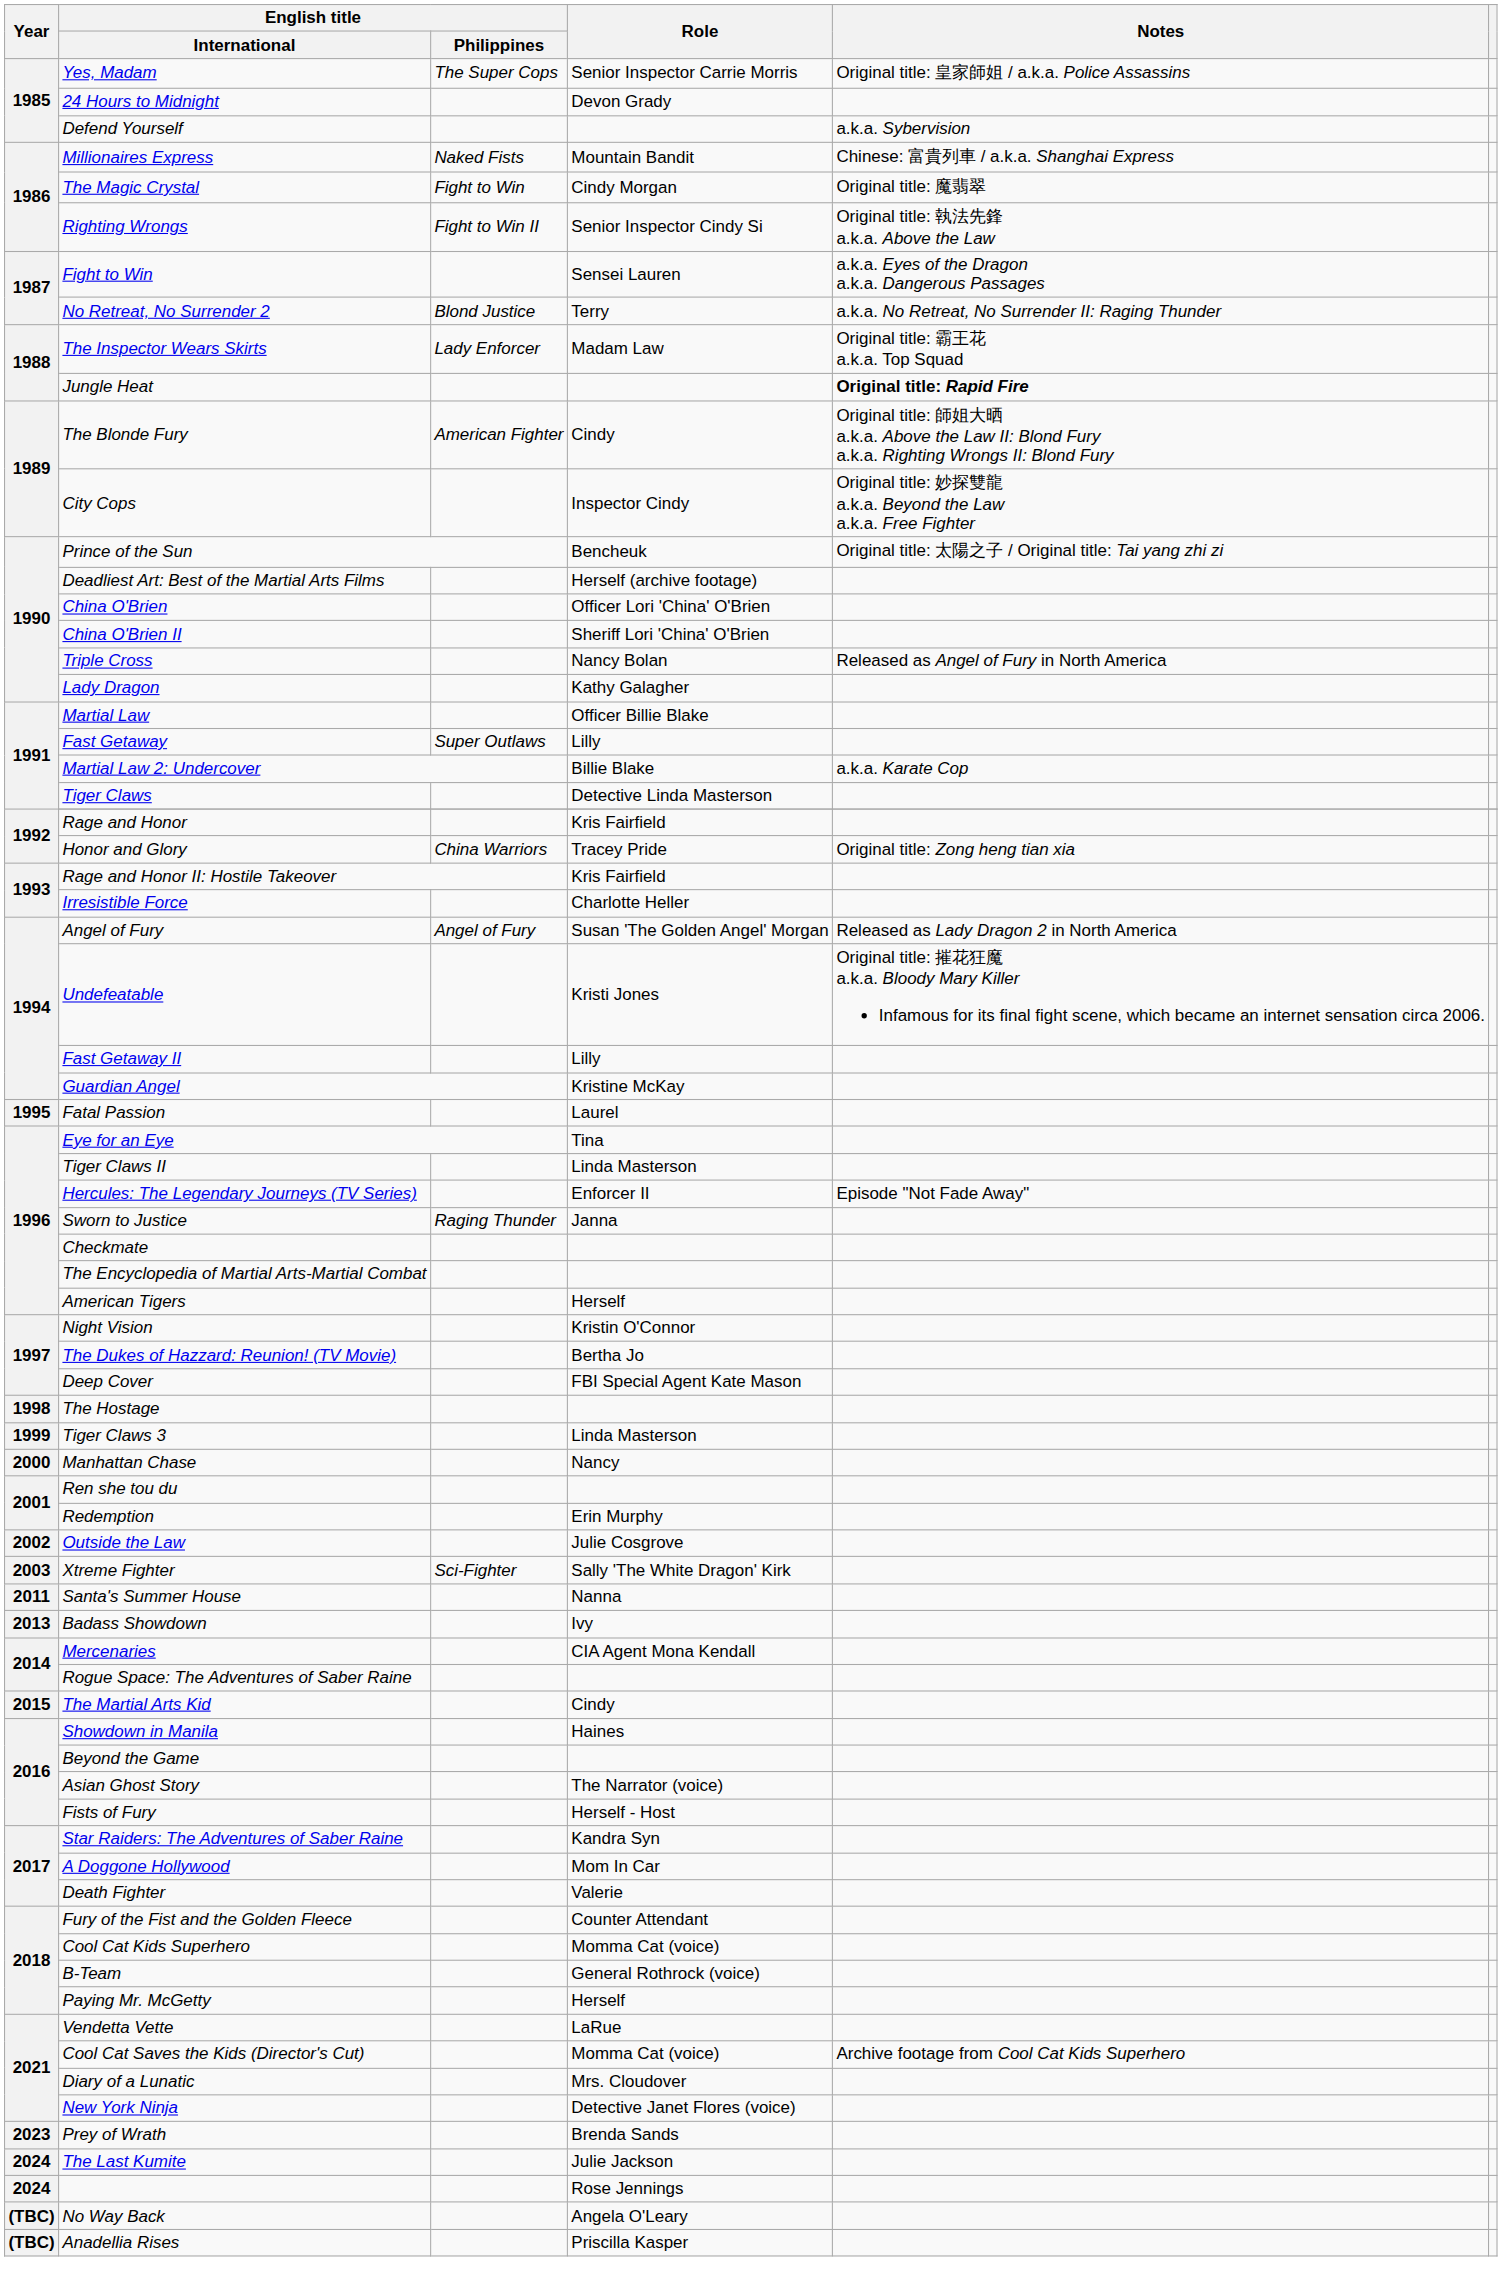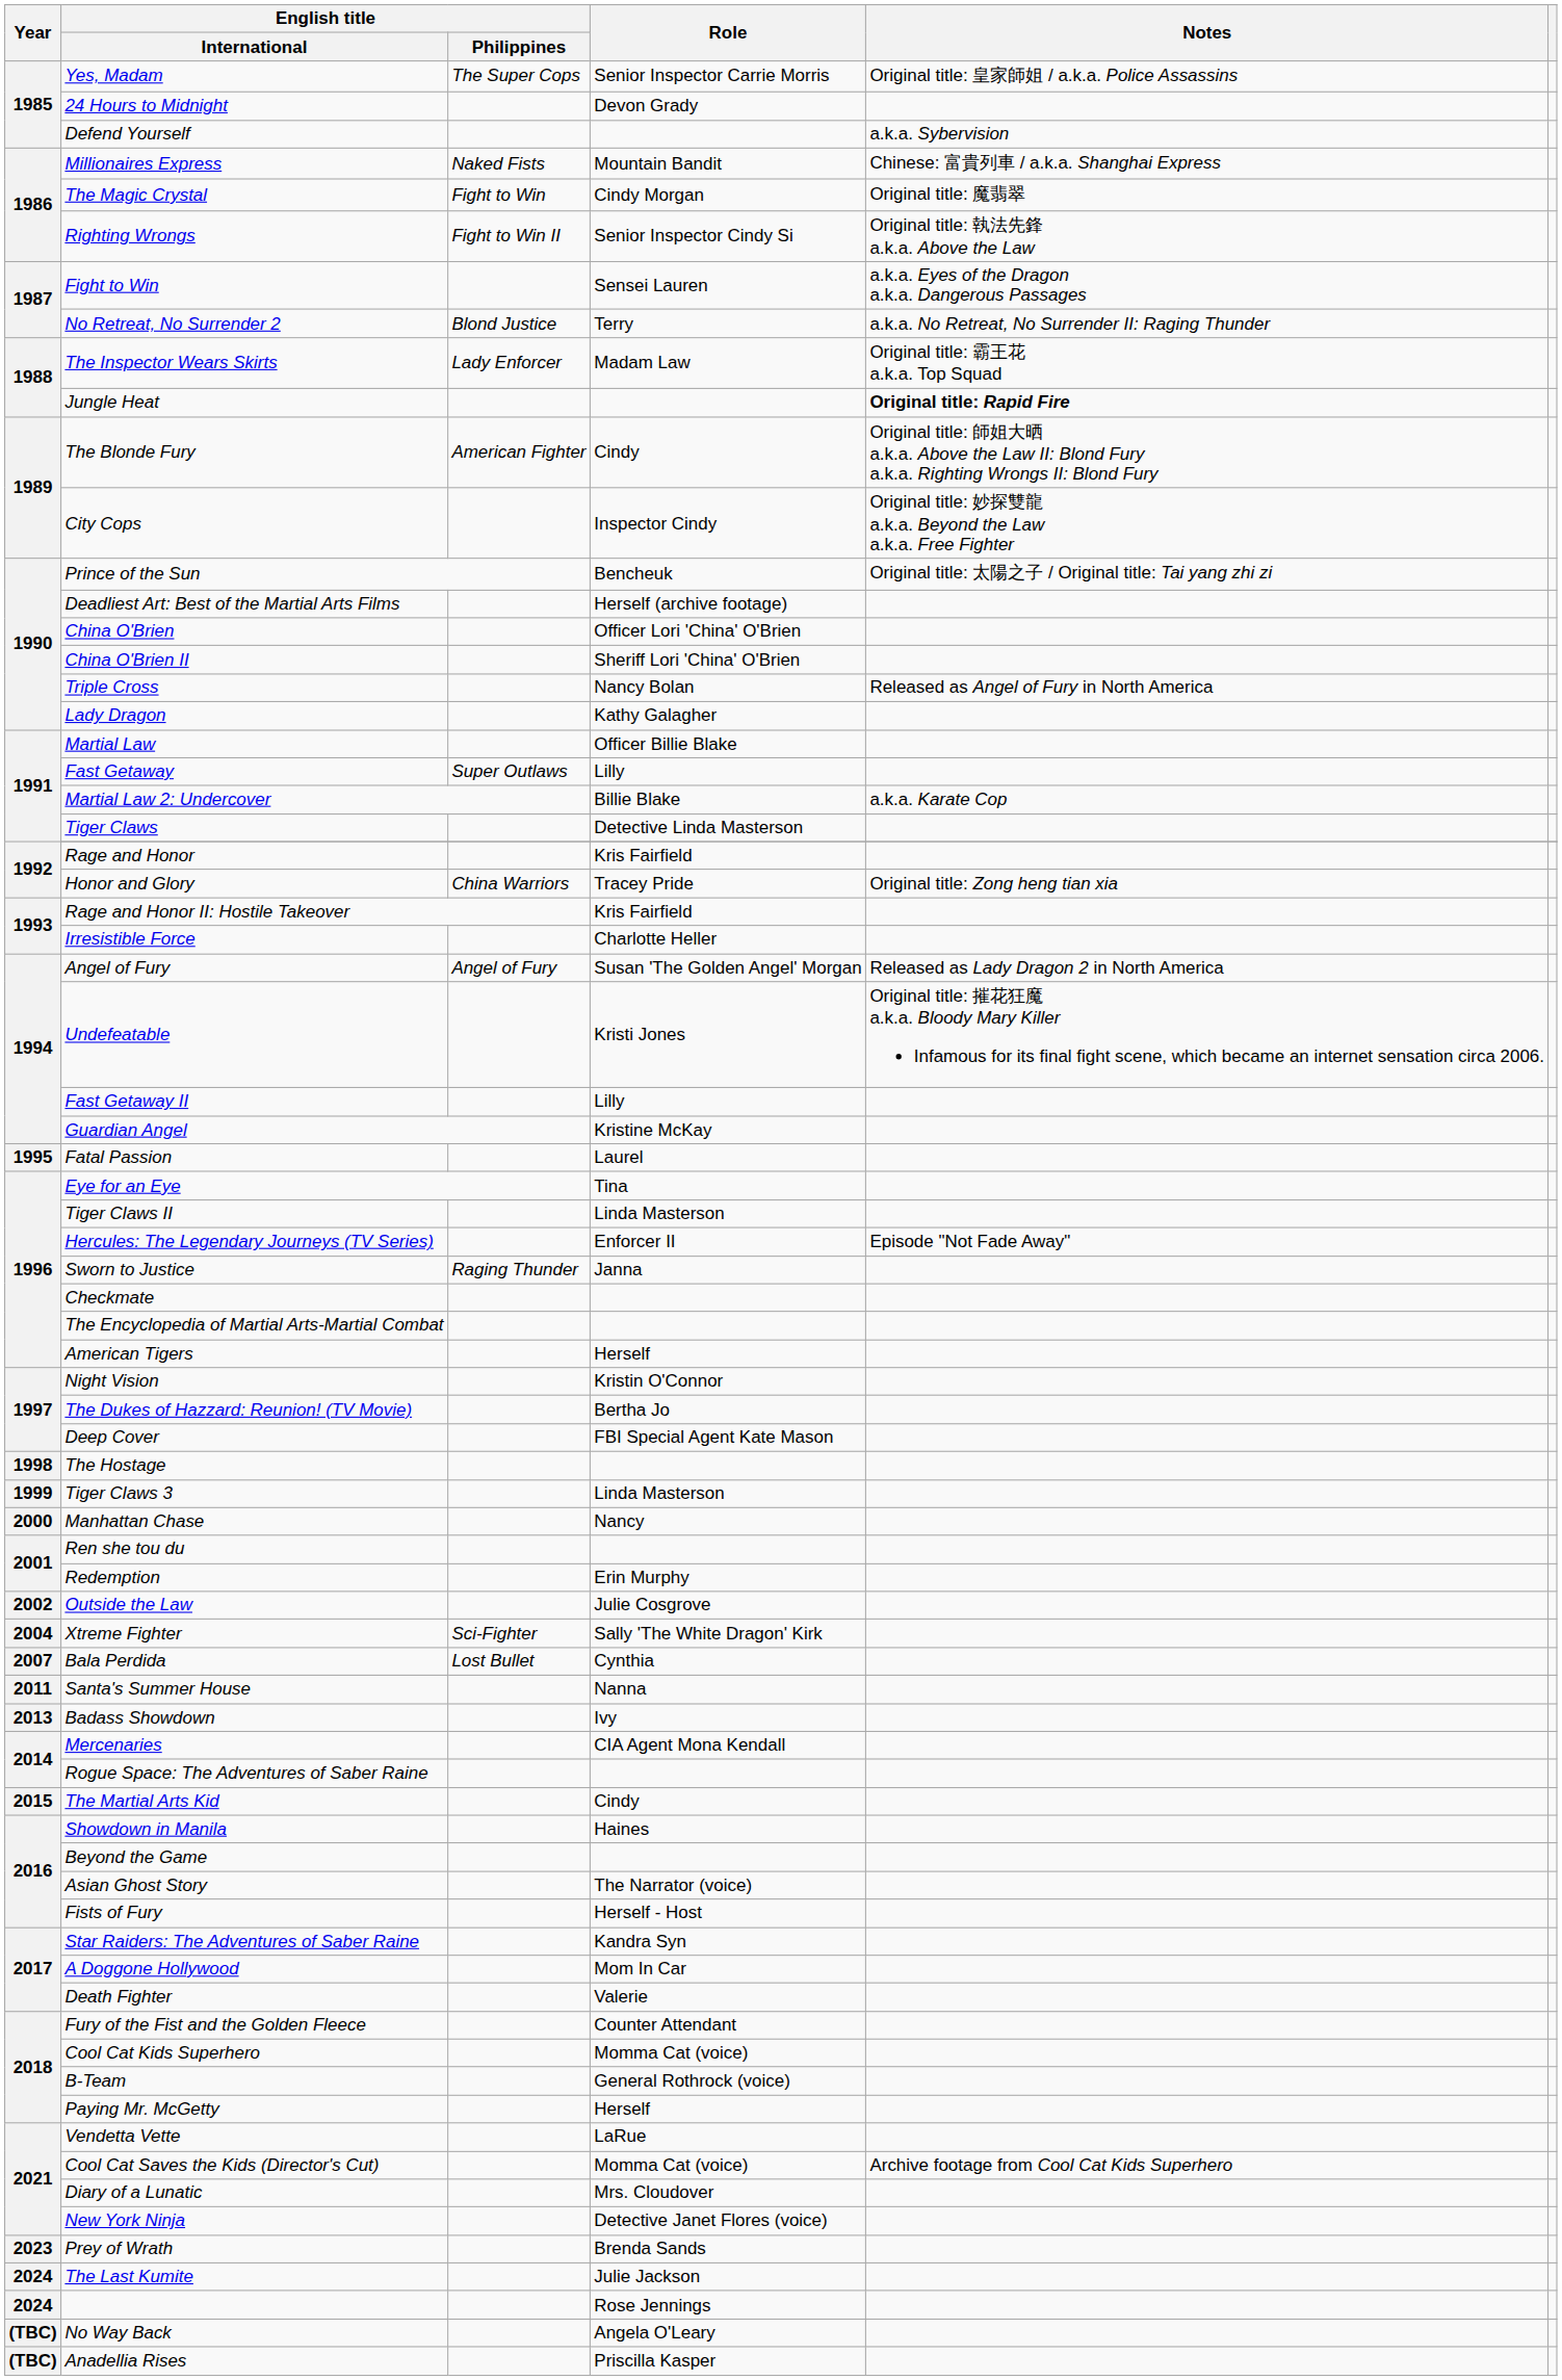Xtreme Fighter | Year: 2003 -> 2004
+ row: 2007 | Bala Perdida | Lost Bullet | Cynthia
